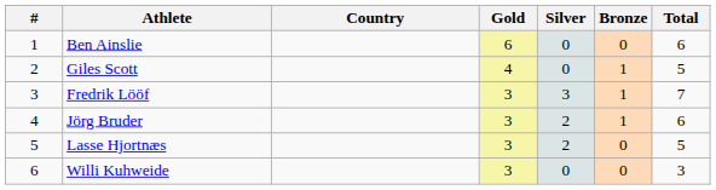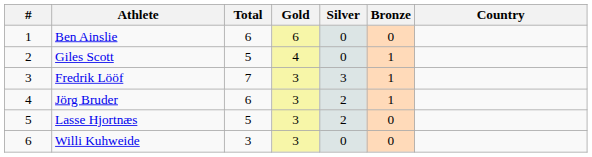columns swapped: Country <-> Total
